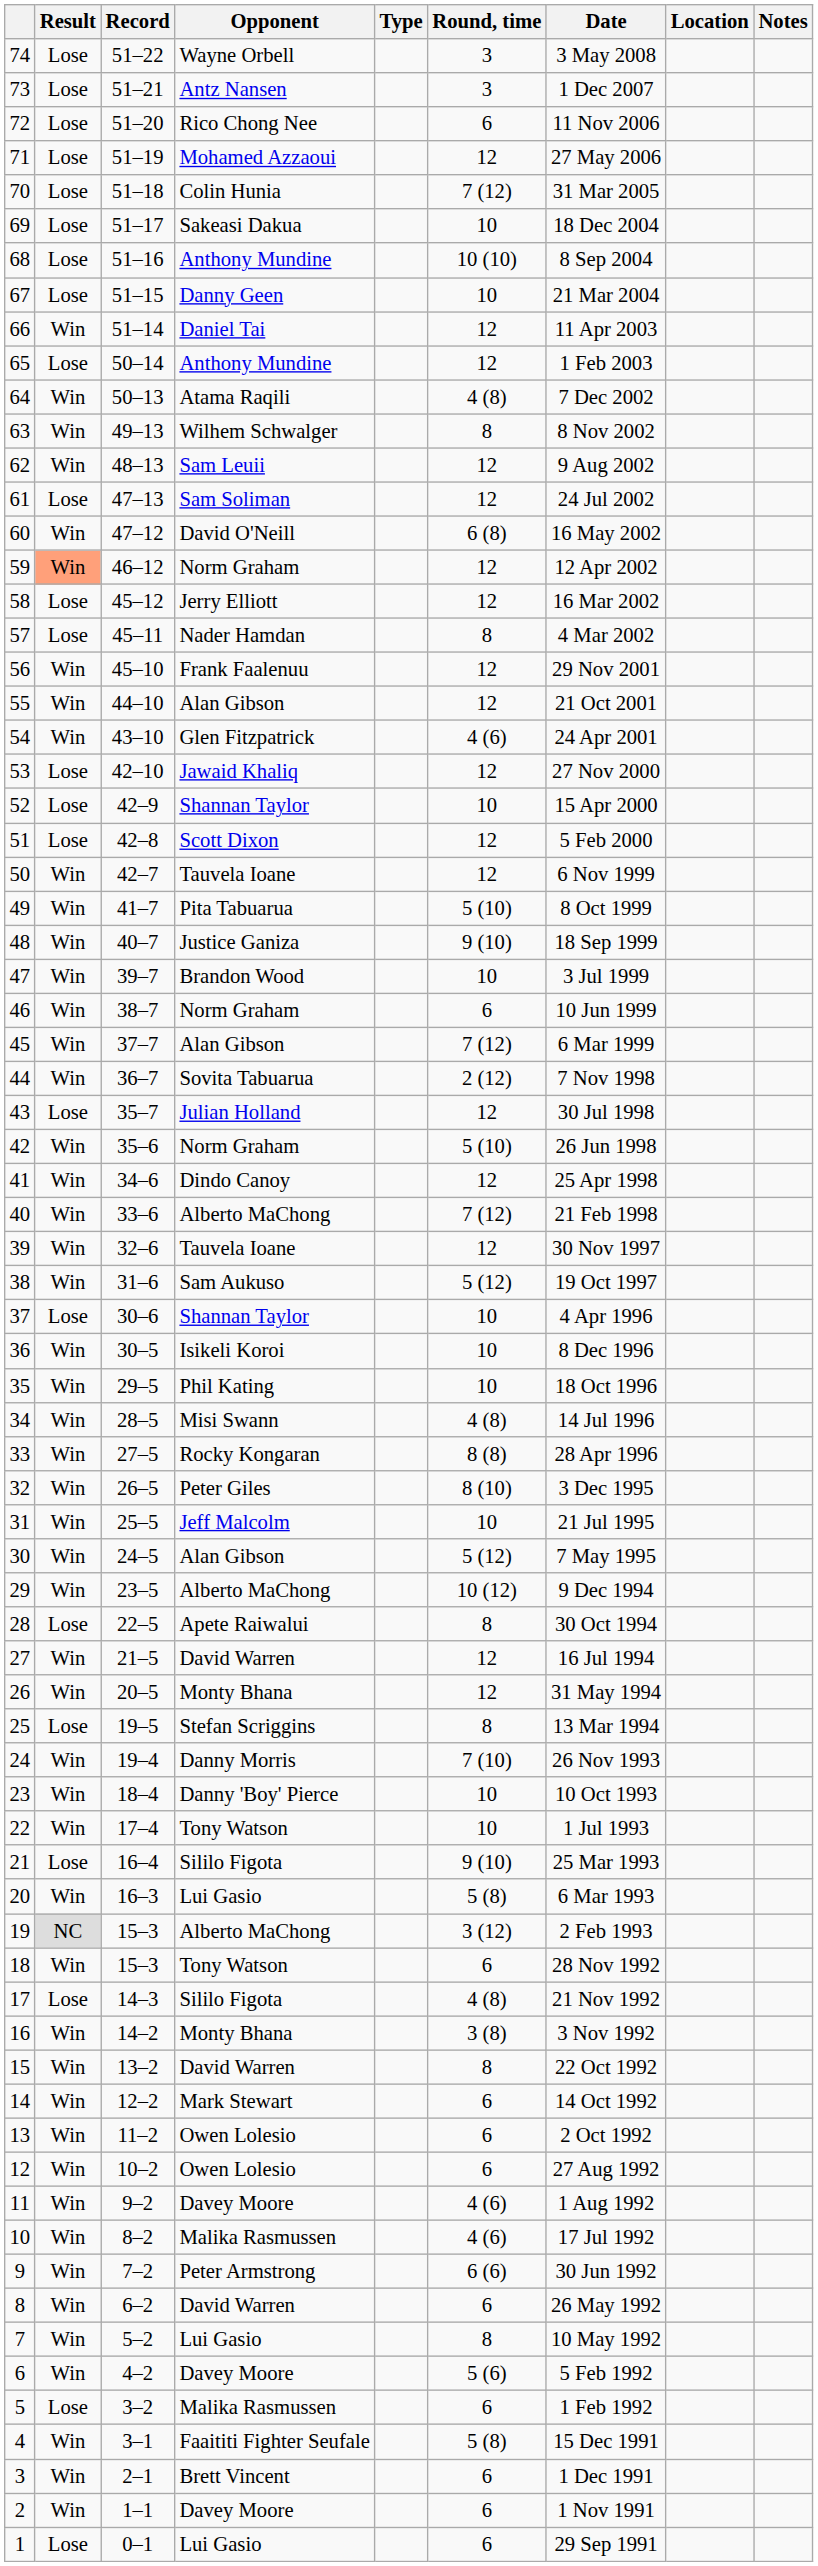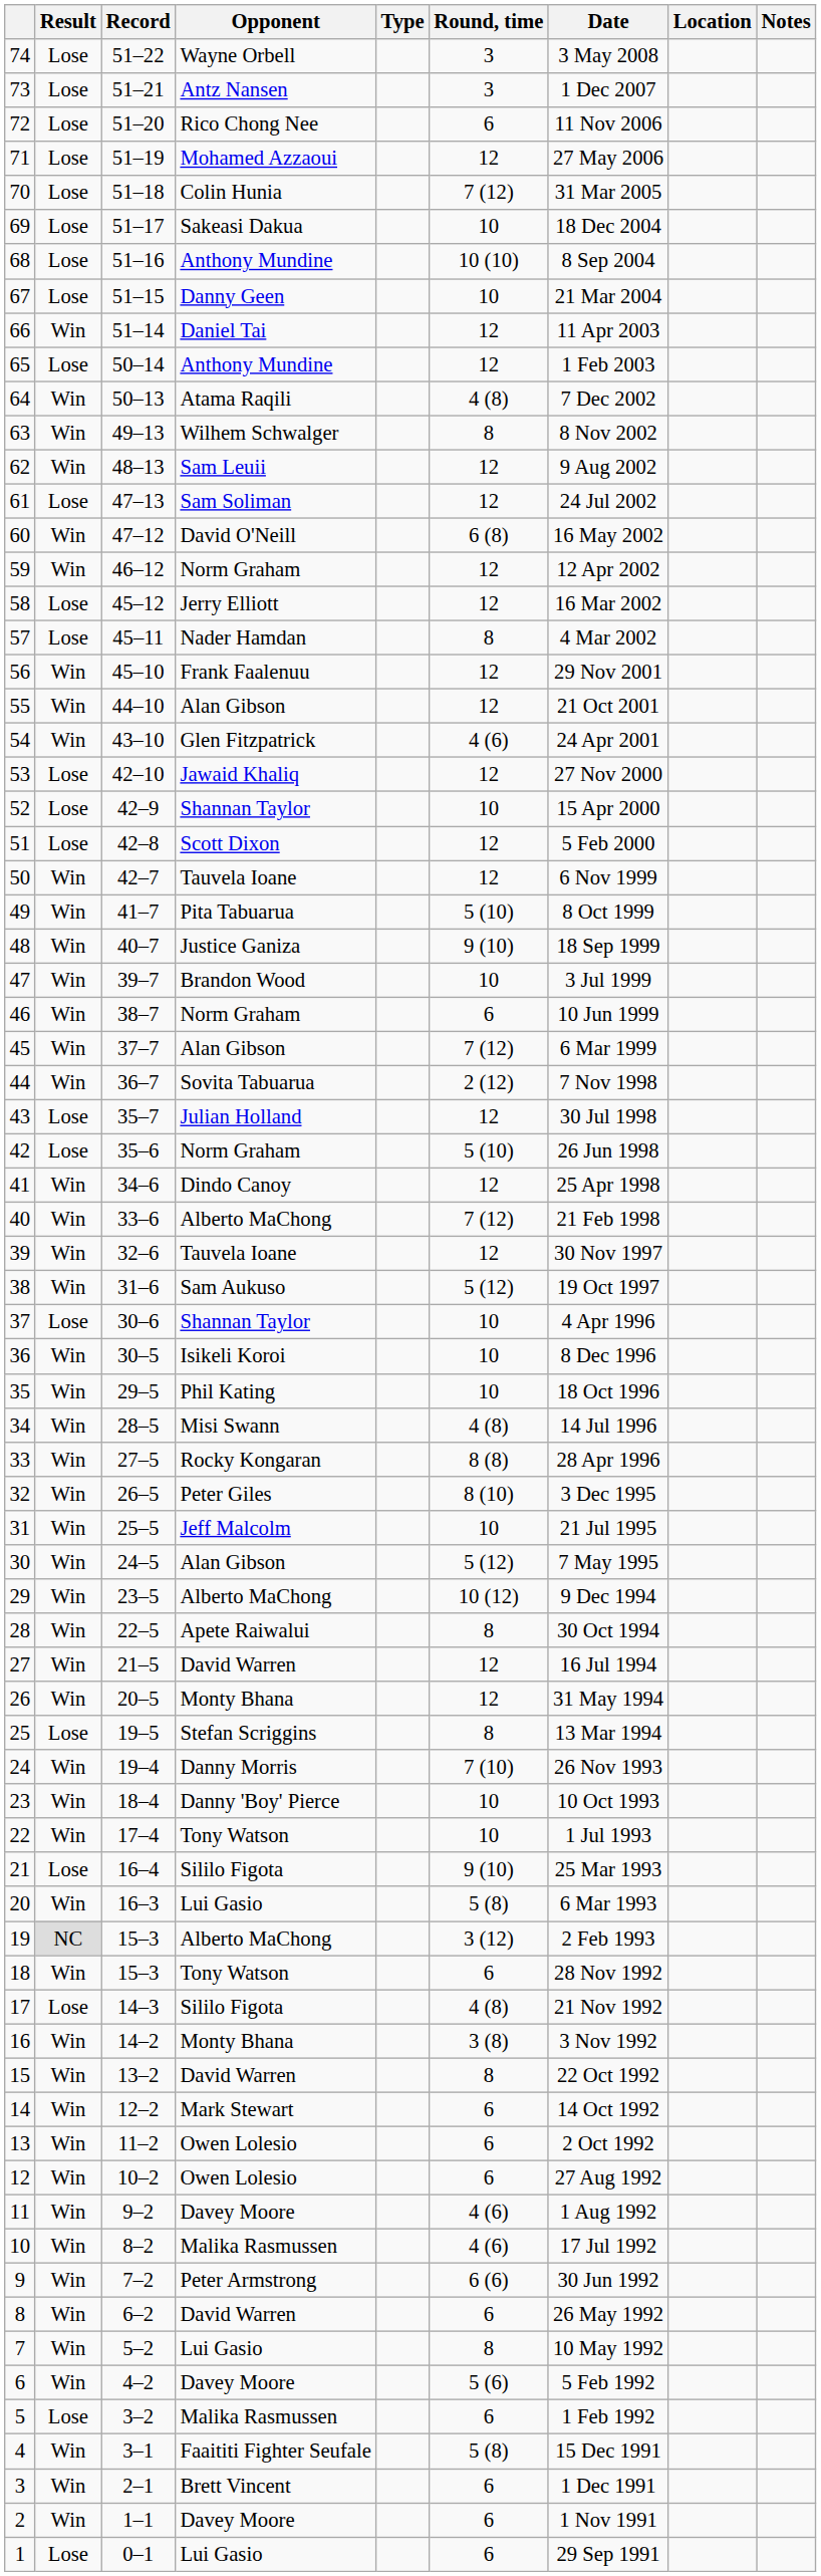59 | Result: lightsalmon background -> no background
42 | Result: Win -> Lose
28 | Result: Lose -> Win
